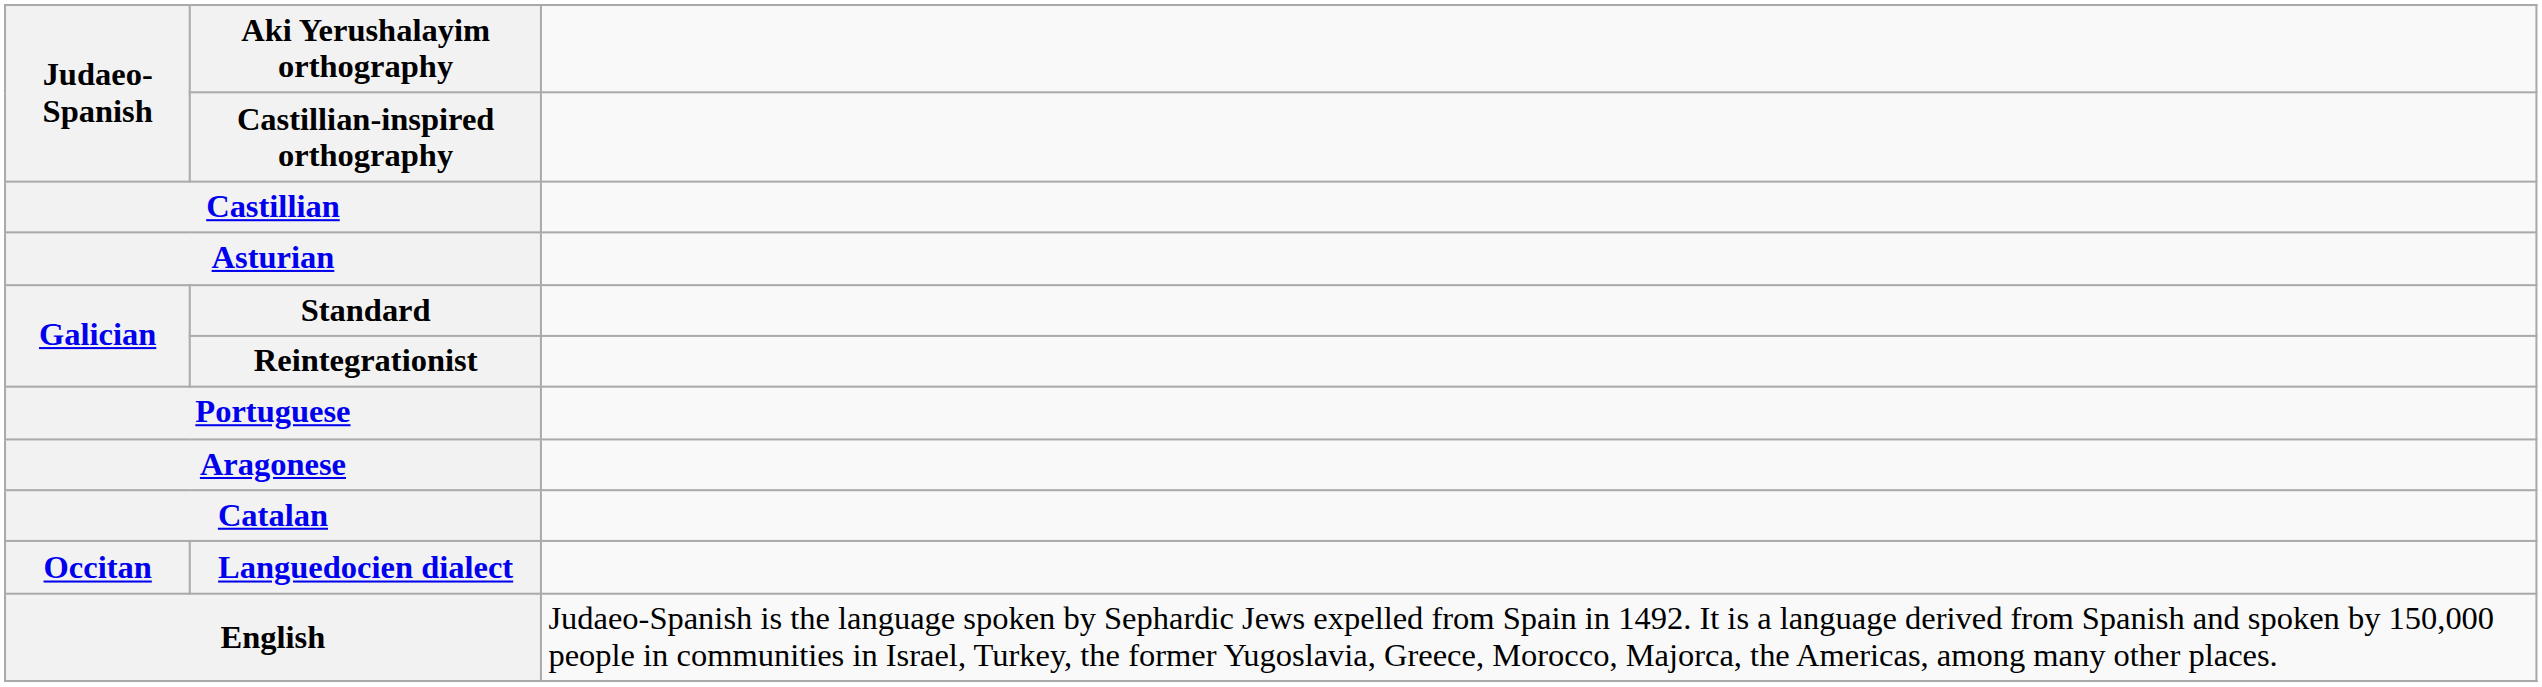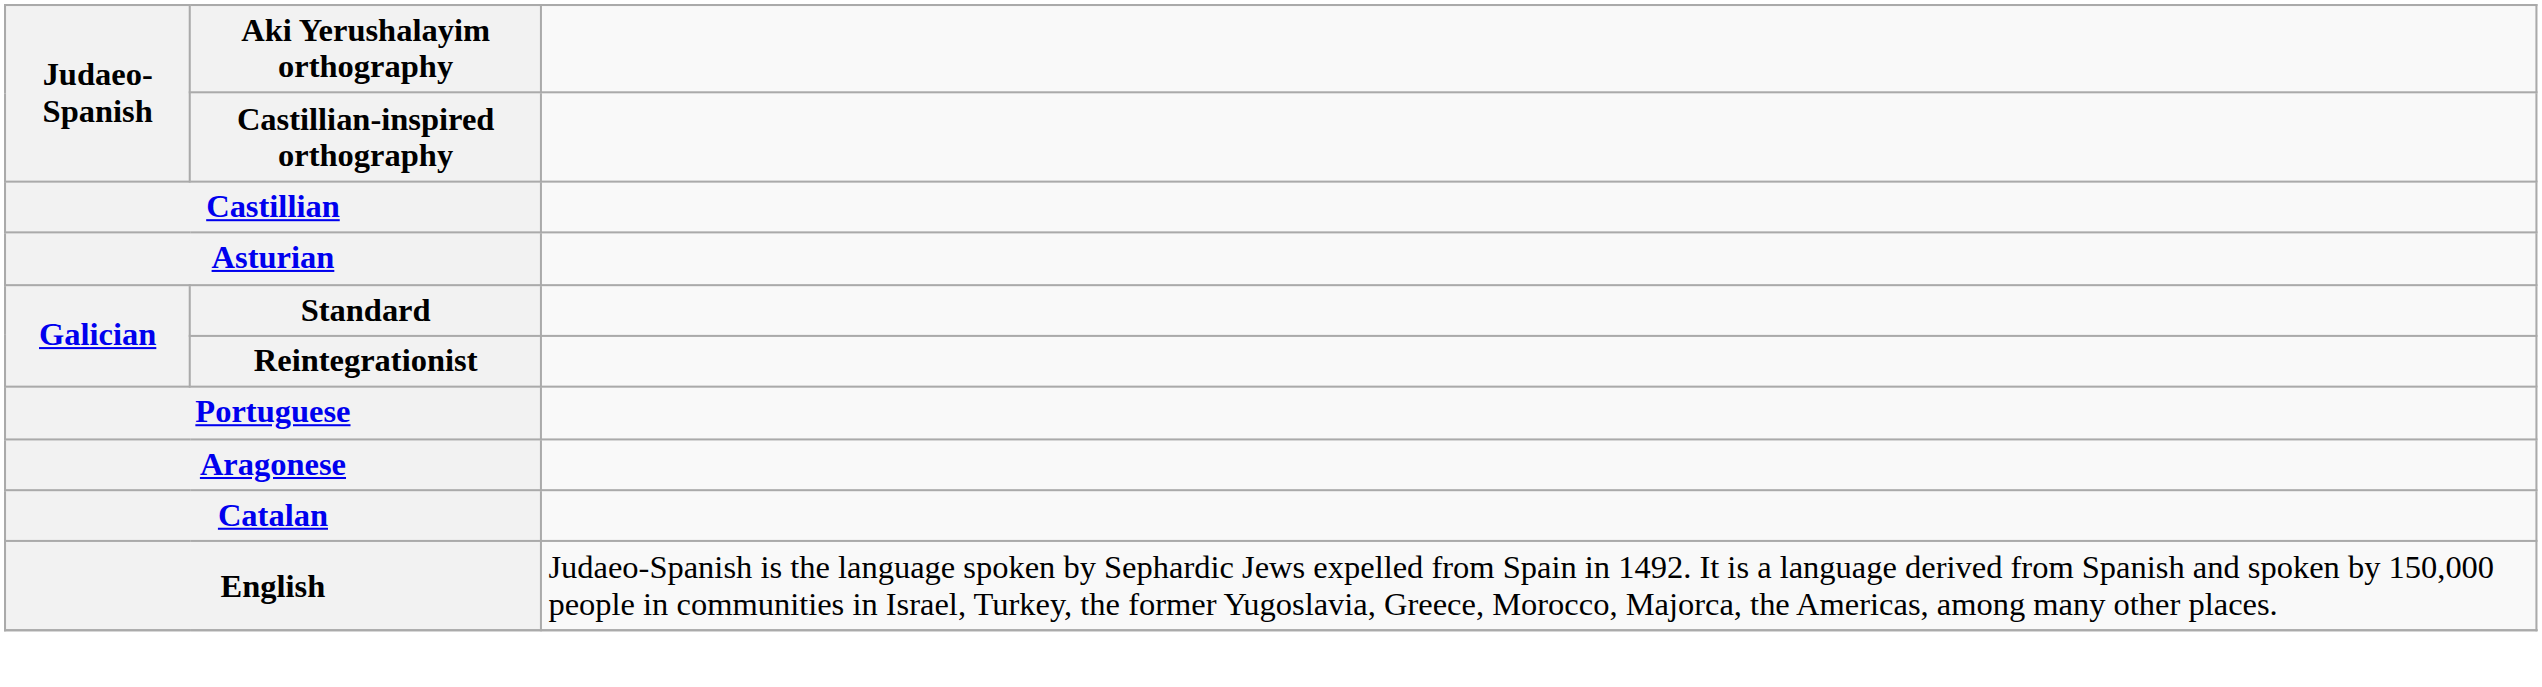- row: Occitan | Languedocien dialect
